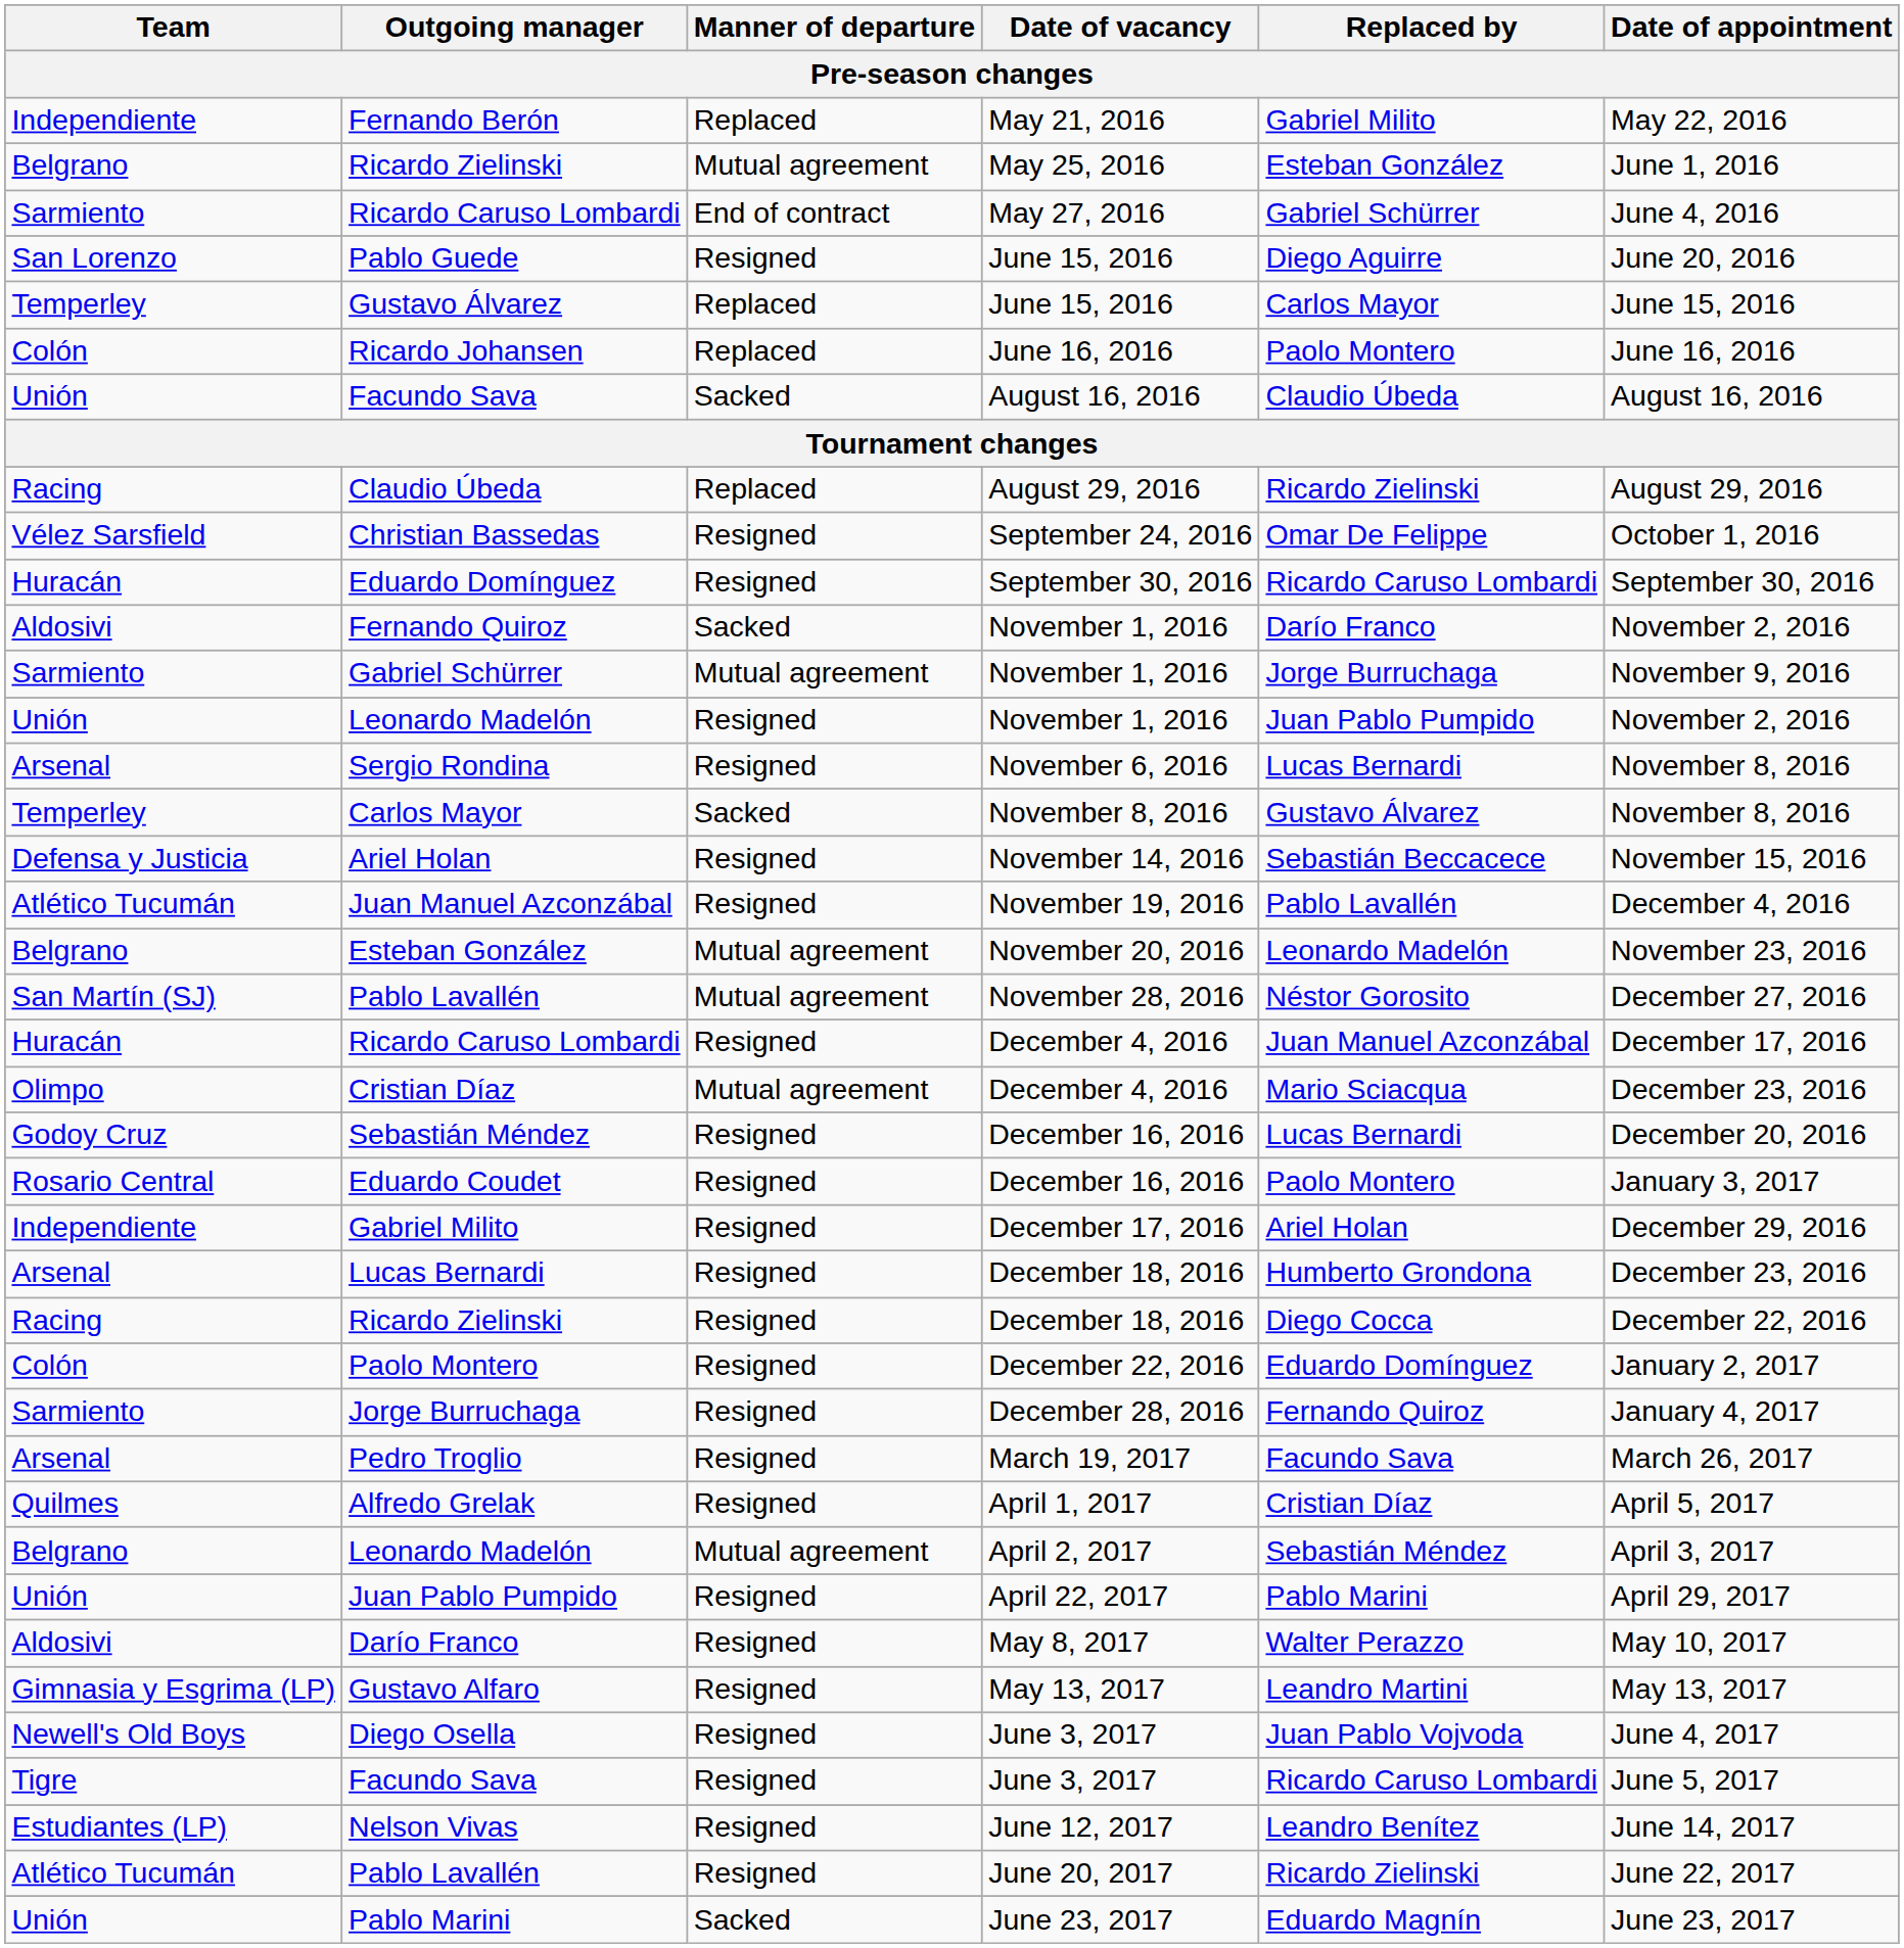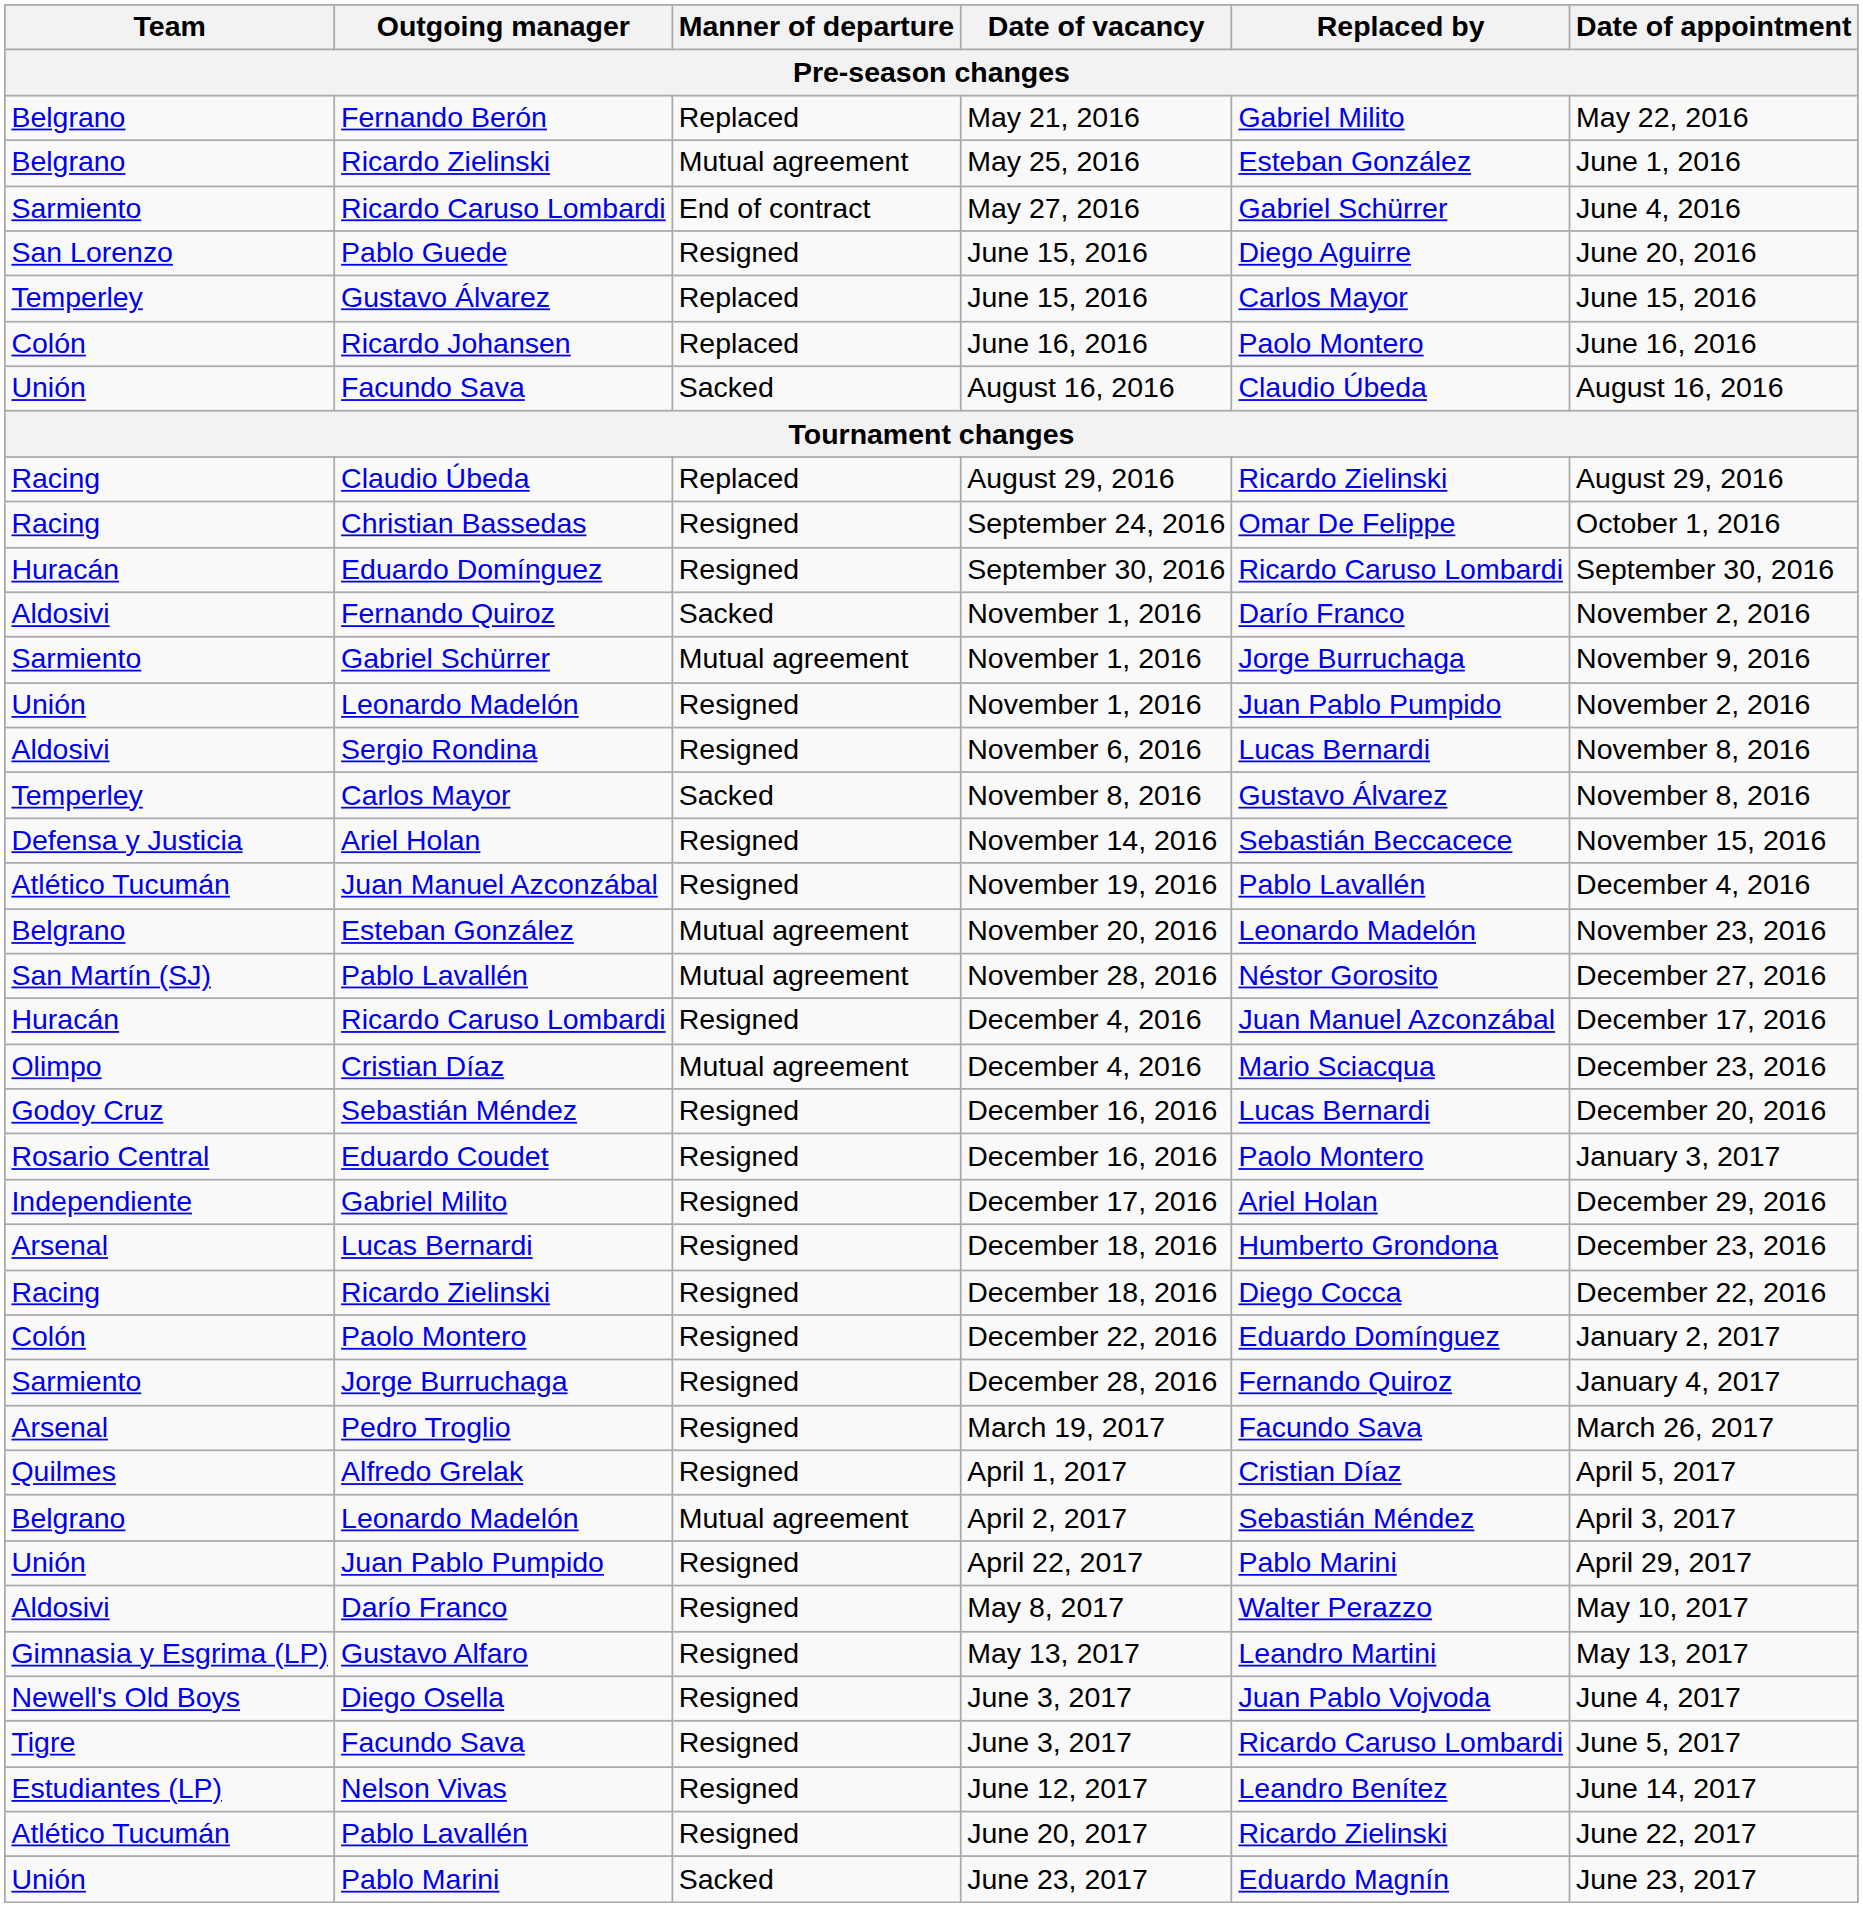Fernando Berón | Team: Independiente -> Belgrano
Christian Bassedas | Team: Vélez Sarsfield -> Racing
Sergio Rondina | Team: Arsenal -> Aldosivi
